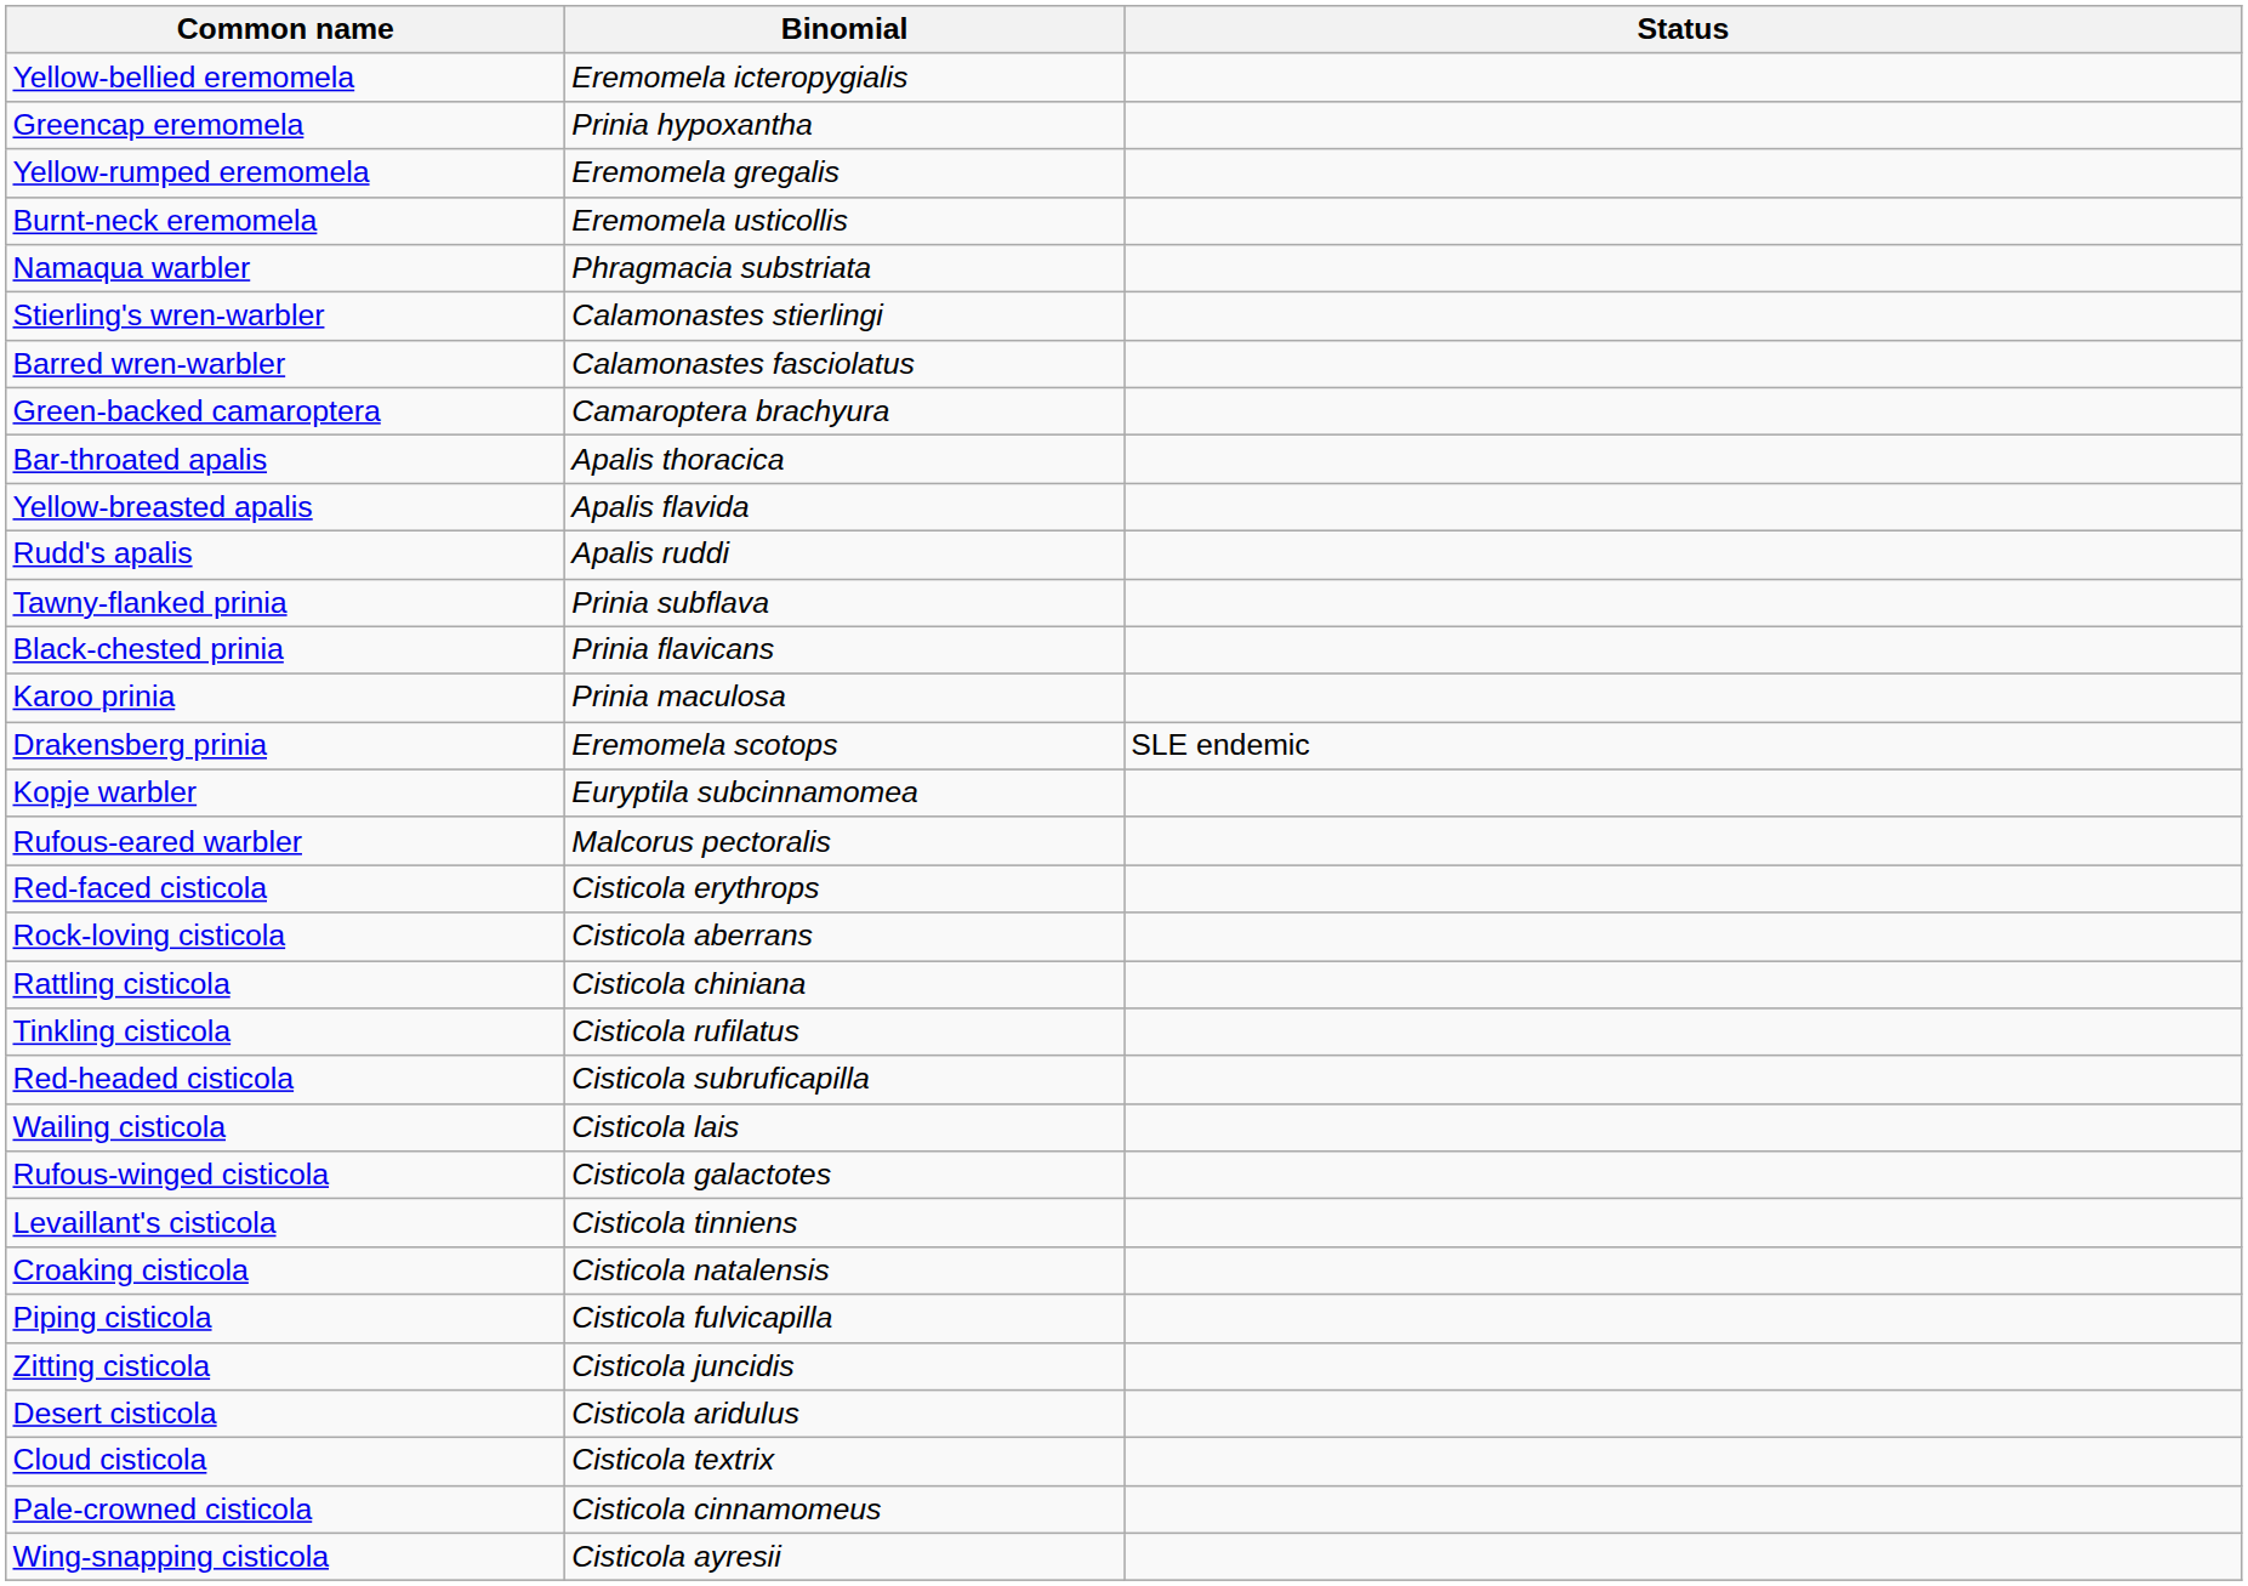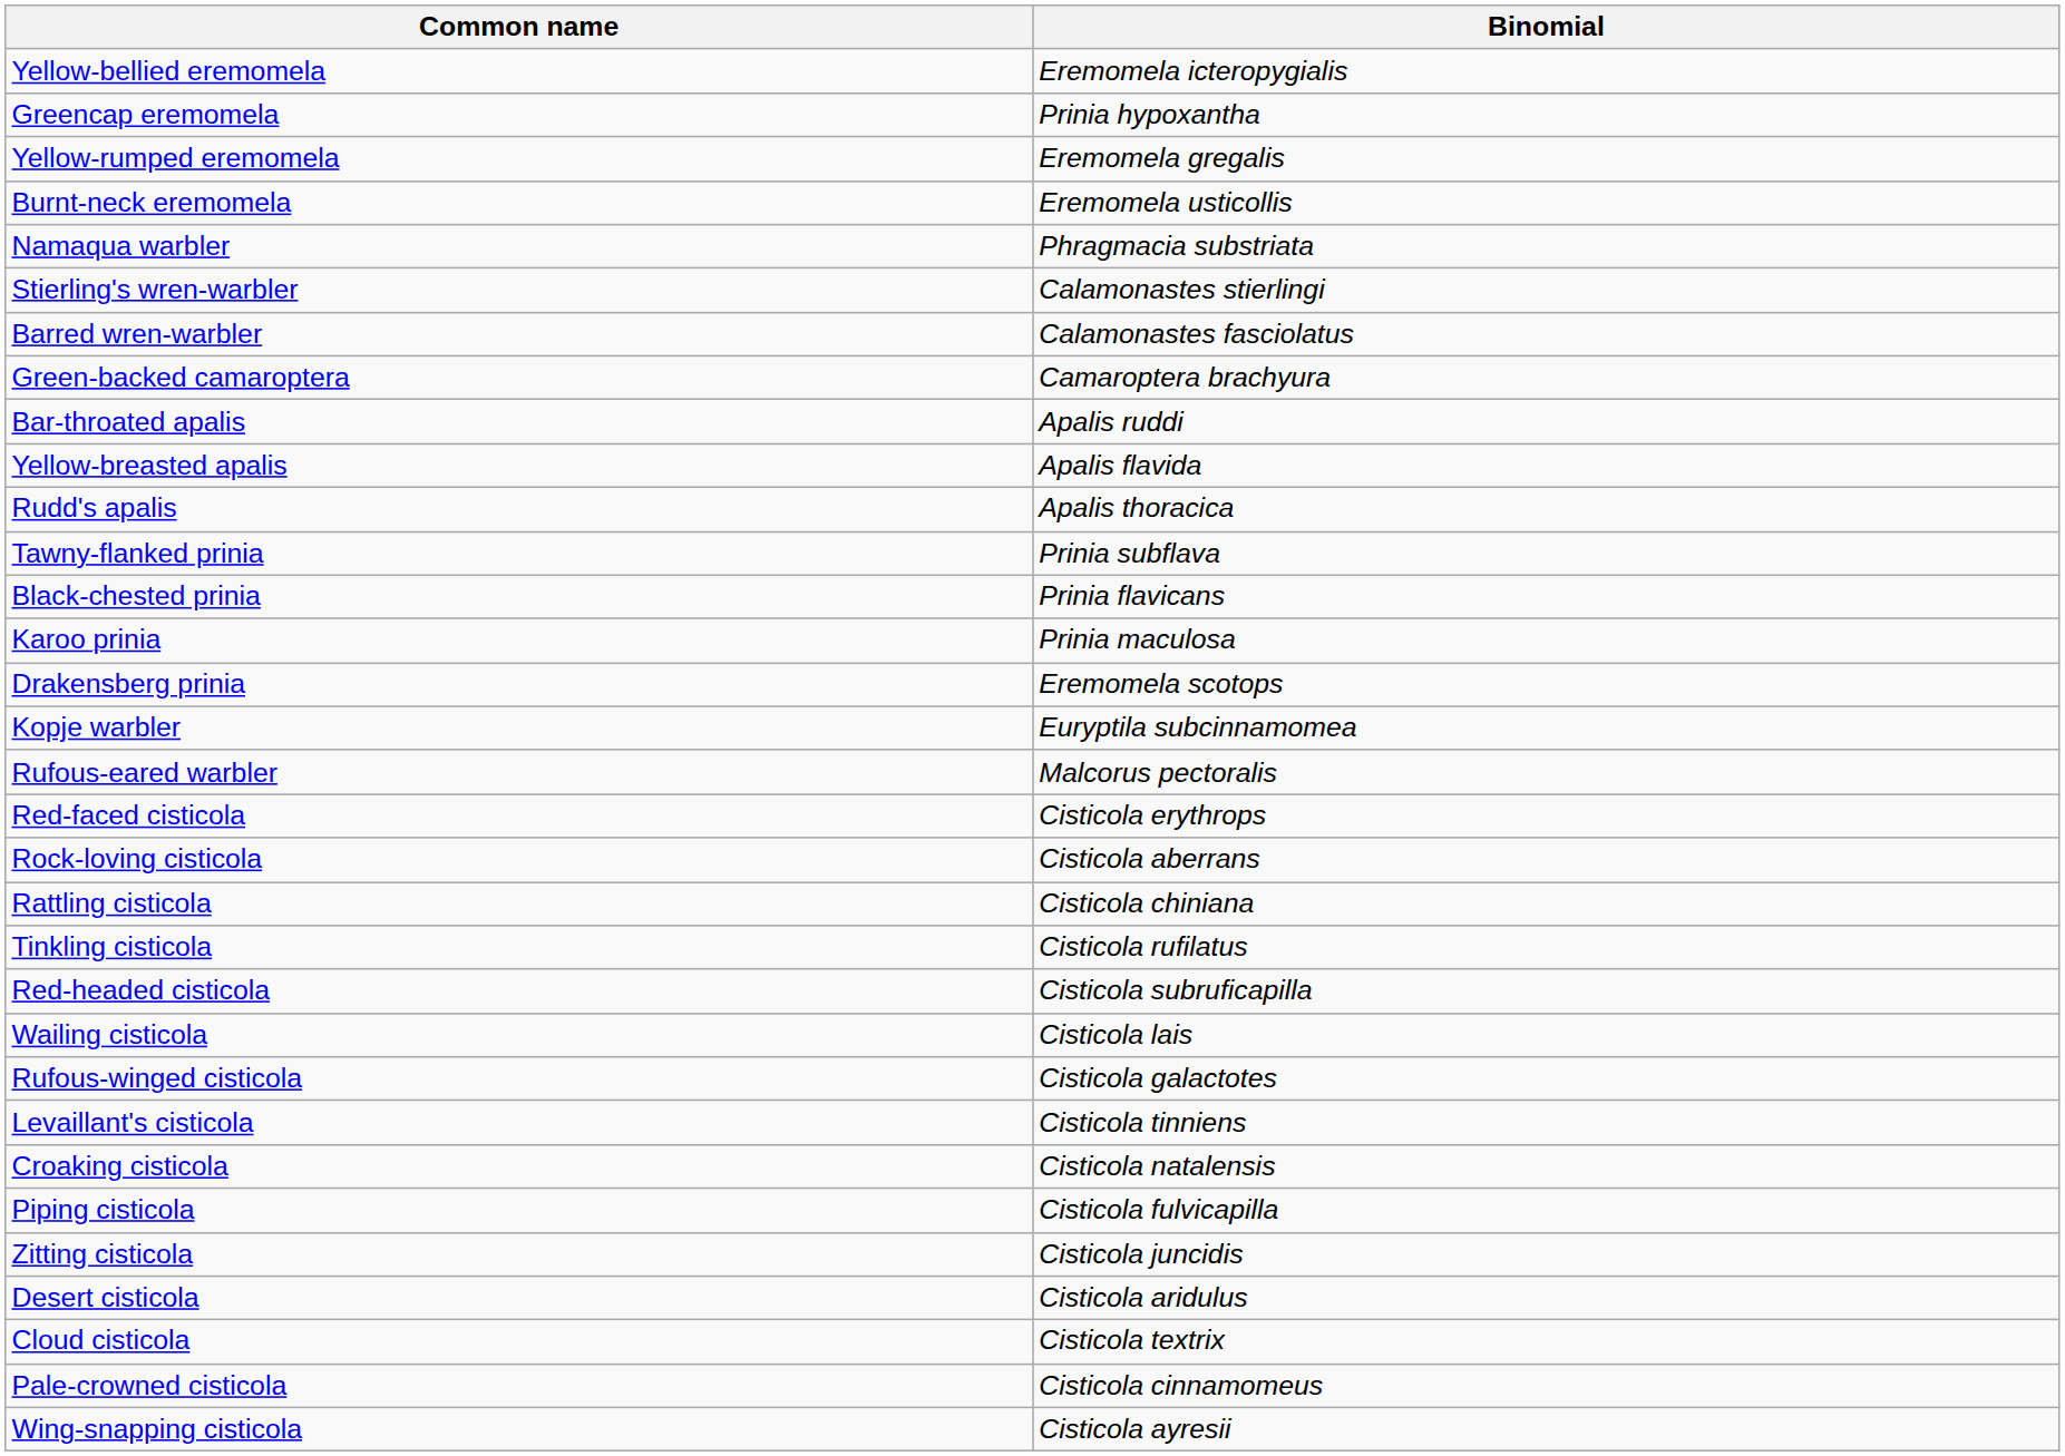- column: Status | SLE endemic
Bar-throated apalis | Binomial: Apalis thoracica -> Apalis ruddi
Rudd's apalis | Binomial: Apalis ruddi -> Apalis thoracica
